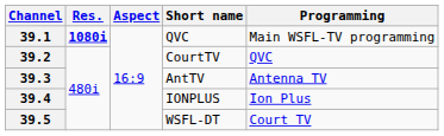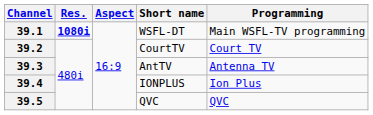39.1 | Short name: QVC -> WSFL-DT
39.2 | Programming: QVC -> Court TV
39.5 | Short name: WSFL-DT -> QVC
39.5 | Programming: Court TV -> QVC
